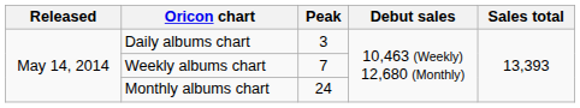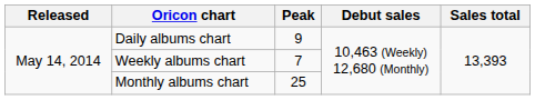Daily albums chart | Peak: 3 -> 9
Monthly albums chart | Peak: 24 -> 25
